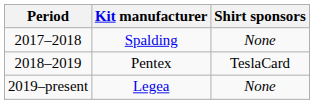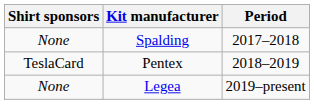columns swapped: Period <-> Shirt sponsors
